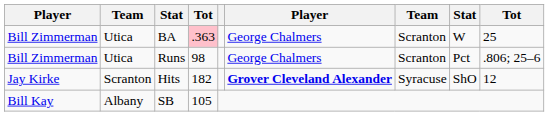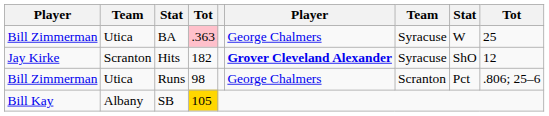BA | column 7: Scranton -> Syracuse
rows swapped: Runs <-> Hits
SB | column 4: no background -> gold background
